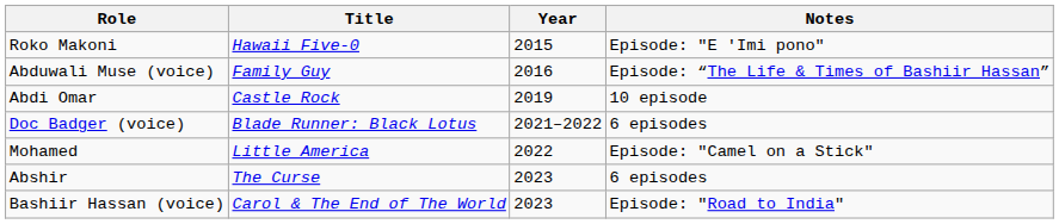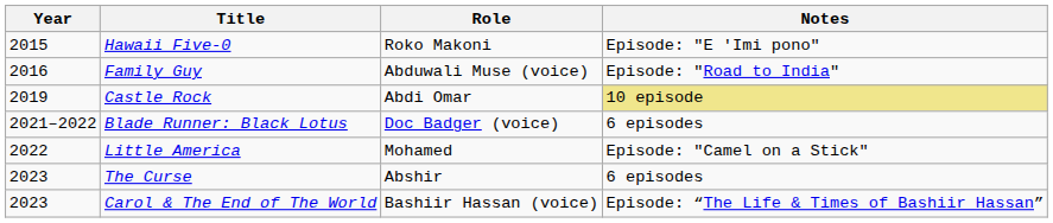columns swapped: Year <-> Role
Family Guy | Notes: Episode: “The Life & Times of Bashiir Hassan” -> Episode: "Road to India"
Castle Rock | Notes: no background -> khaki background
Carol & The End of The World | Notes: Episode: "Road to India" -> Episode: “The Life & Times of Bashiir Hassan”
